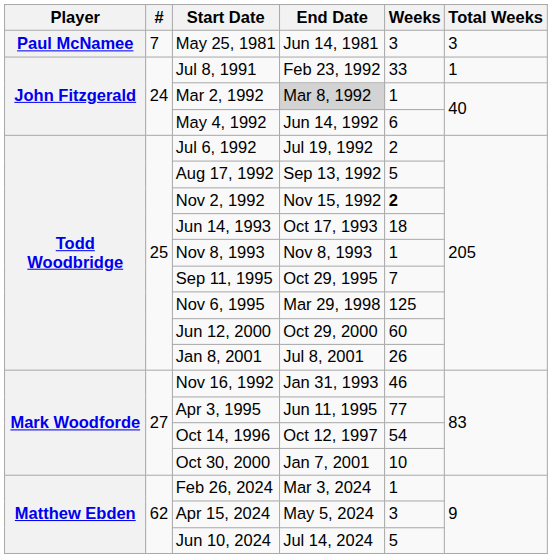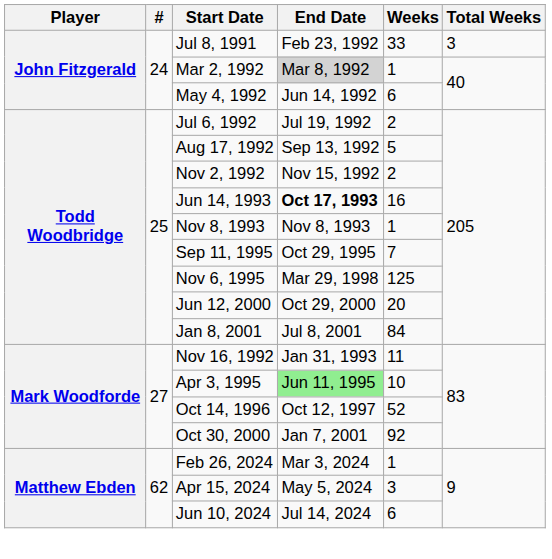- row: Paul McNamee | 7 | May 25, 1981 | Jun 14, 1981 | 3 | 3
Jul 8, 1991 | Total Weeks: 1 -> 3
Nov 2, 1992 | Weeks: bold -> normal
Jun 14, 1993 | End Date: normal -> bold
Jun 14, 1993 | Weeks: 18 -> 16
Jun 12, 2000 | Weeks: 60 -> 20
Jan 8, 2001 | Weeks: 26 -> 84
Nov 16, 1992 | Weeks: 46 -> 11
Apr 3, 1995 | End Date: no background -> lightgreen background
Apr 3, 1995 | Weeks: 77 -> 10
Oct 14, 1996 | Weeks: 54 -> 52
Oct 30, 2000 | Weeks: 10 -> 92
Jun 10, 2024 | Weeks: 5 -> 6
